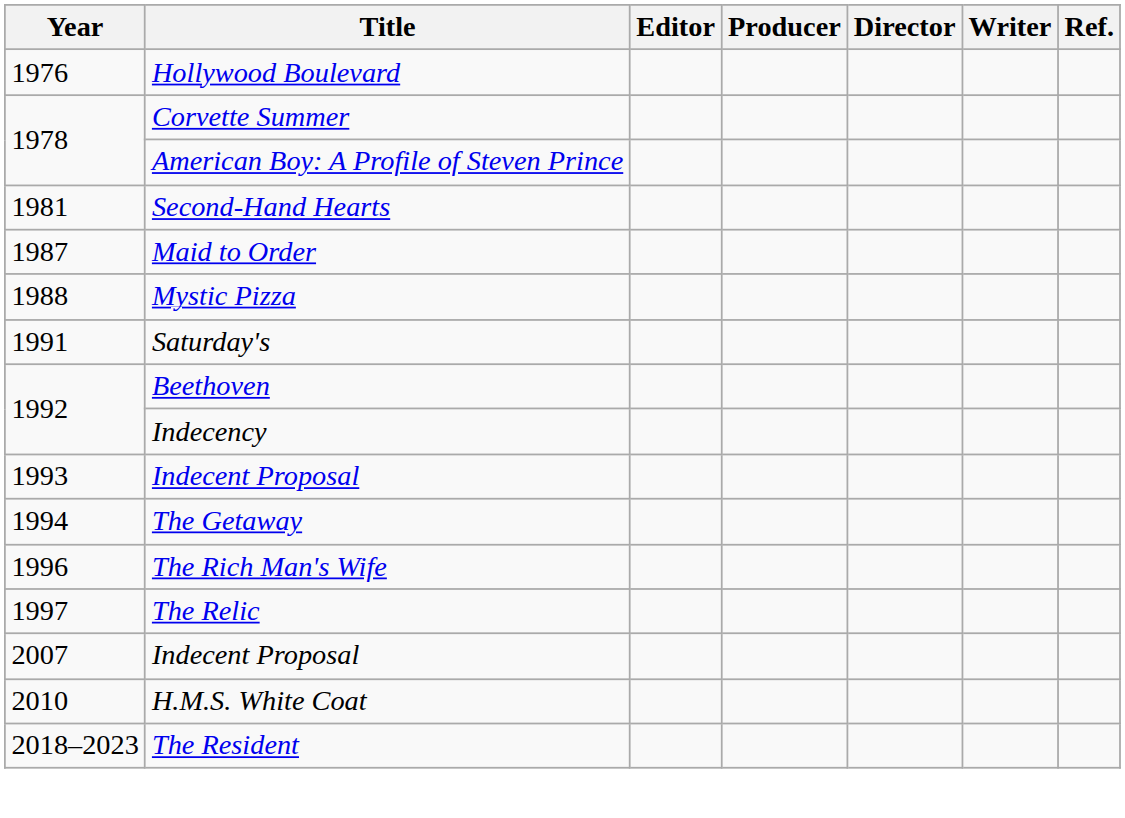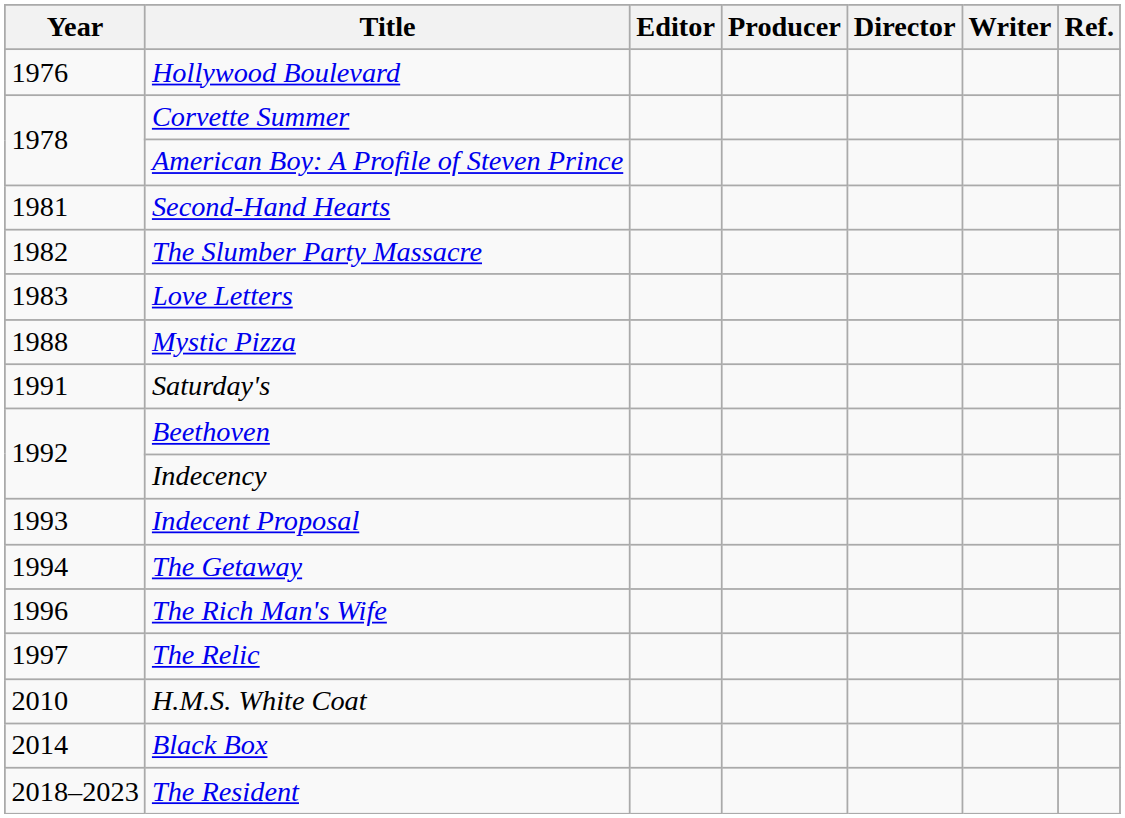+ row: 1982 | The Slumber Party Massacre
+ row: 1983 | Love Letters
- row: 1987 | Maid to Order
- row: 2007 | Indecent Proposal
+ row: 2014 | Black Box
